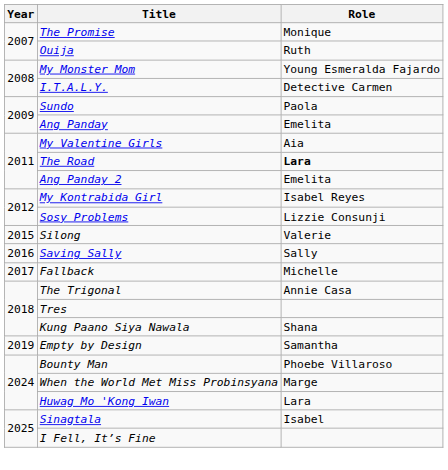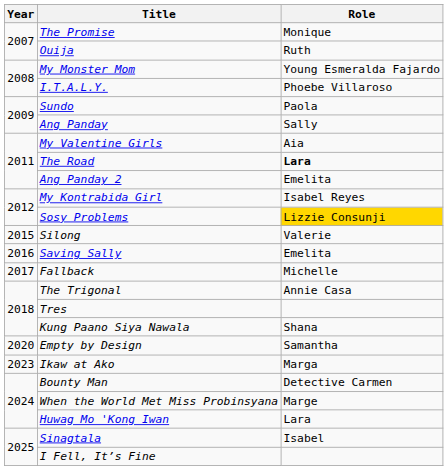I.T.A.L.Y. | Role: Detective Carmen -> Phoebe Villaroso
Ang Panday | Role: Emelita -> Sally
Sosy Problems | Role: no background -> gold background
Saving Sally | Role: Sally -> Emelita
Empty by Design | Year: 2019 -> 2020
+ row: 2023 | Ikaw at Ako | Marga
Bounty Man | Role: Phoebe Villaroso -> Detective Carmen
